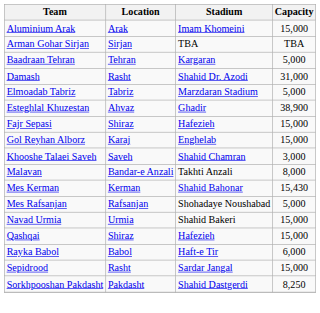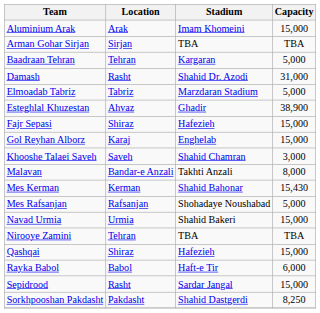+ row: Nirooye Zamini | Tehran | TBA | TBA
